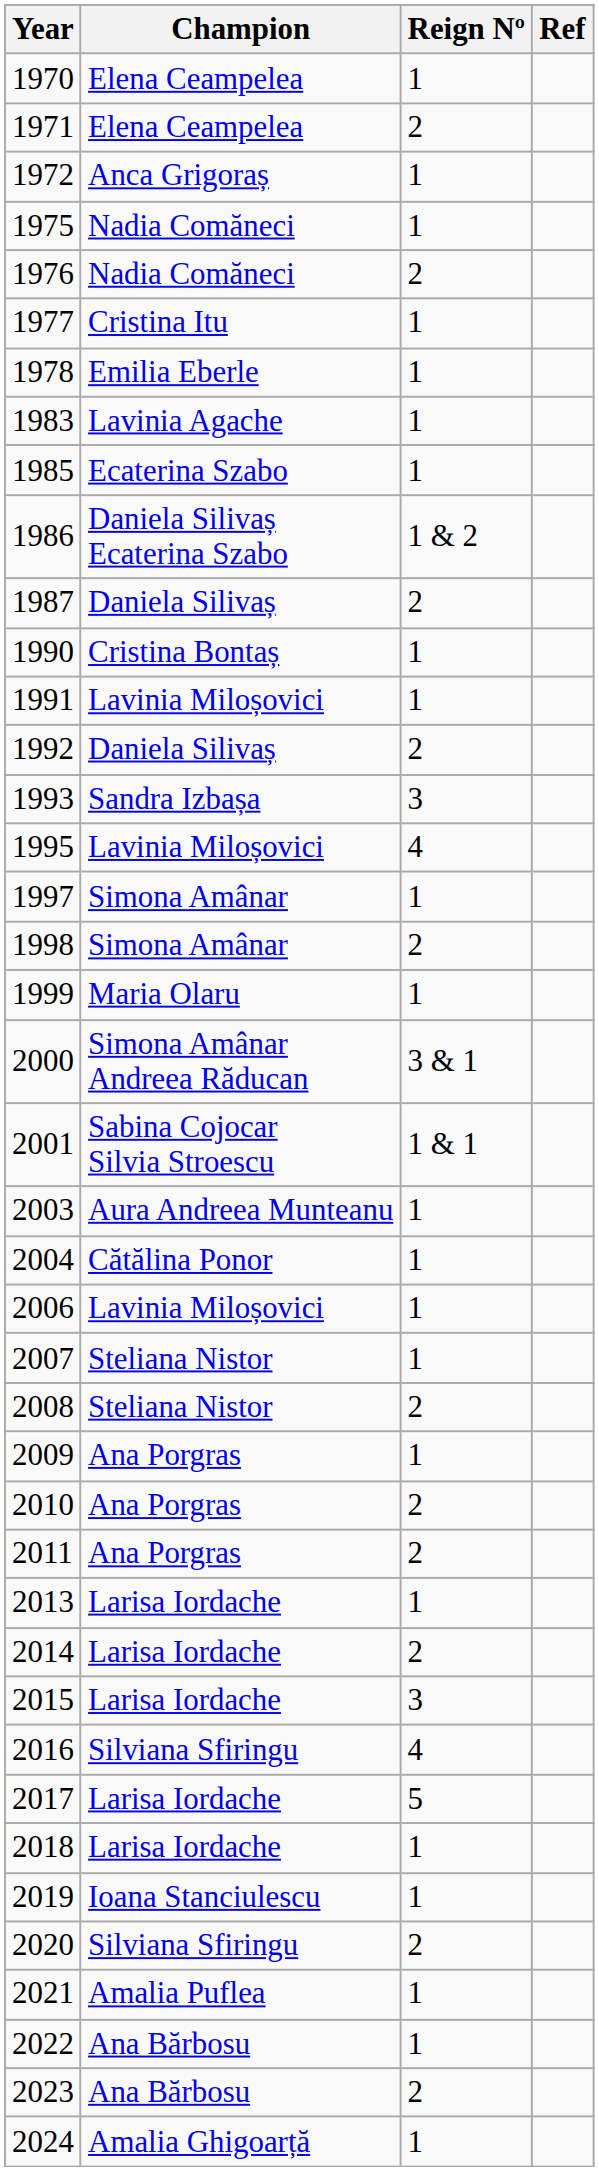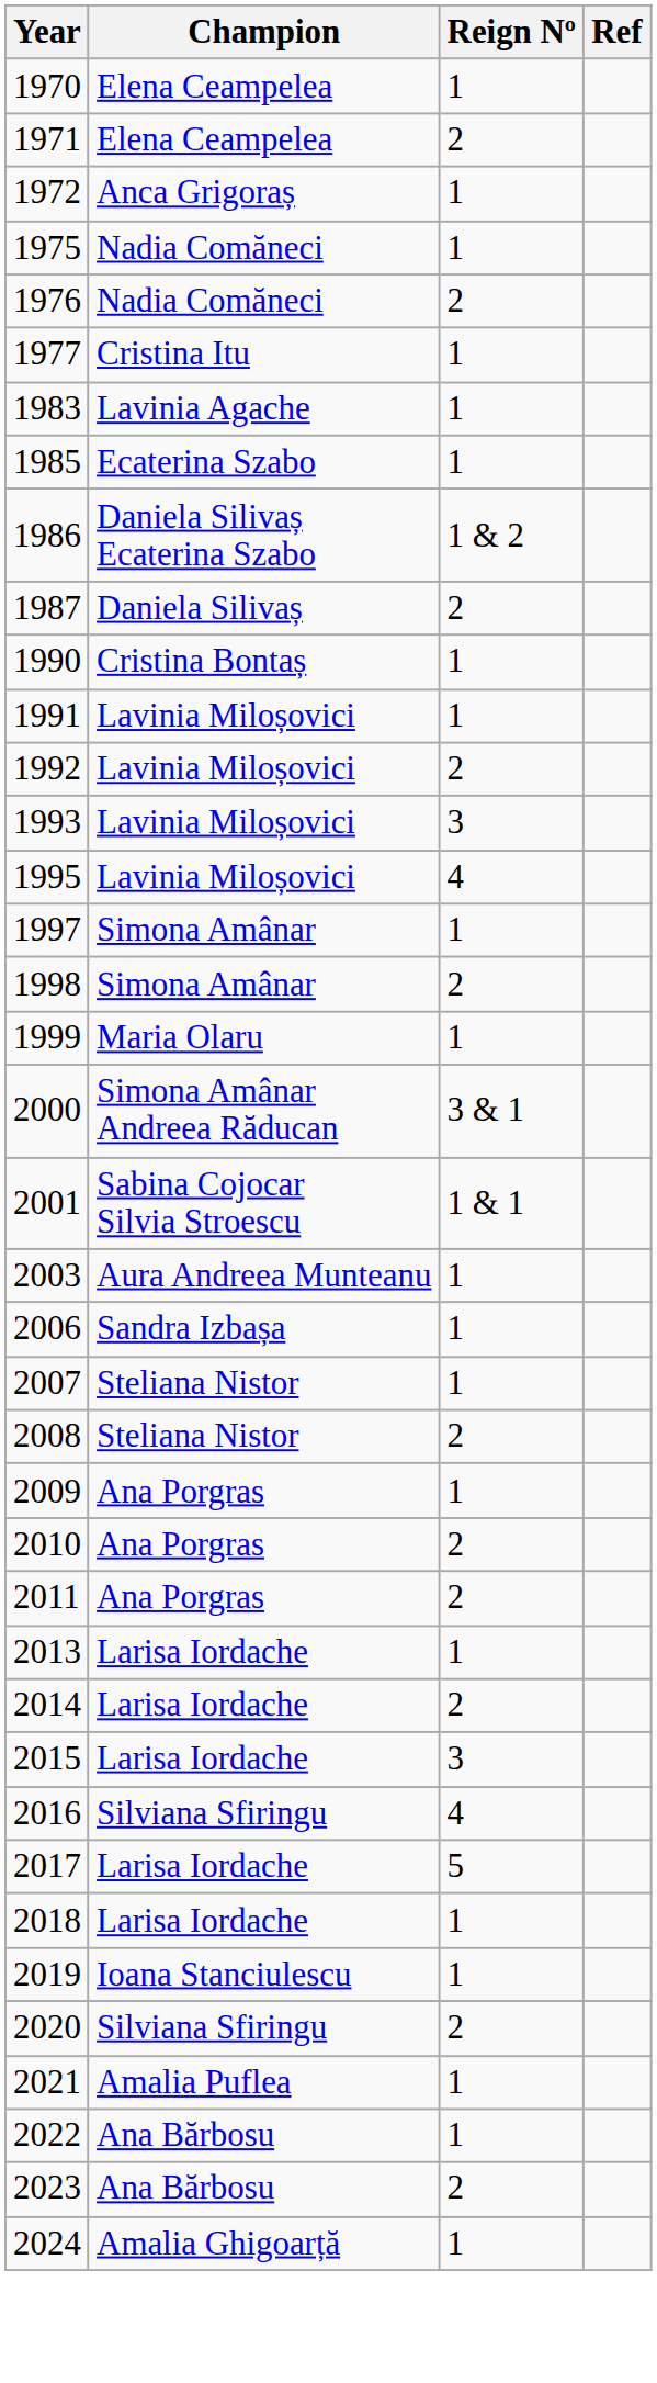- row: 1978 | Emilia Eberle | 1
1992 | Champion: Daniela Silivaș -> Lavinia Miloșovici
1993 | Champion: Sandra Izbașa -> Lavinia Miloșovici
- row: 2004 | Cătălina Ponor | 1
2006 | Champion: Lavinia Miloșovici -> Sandra Izbașa
